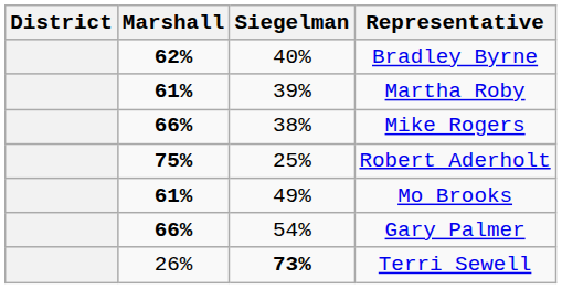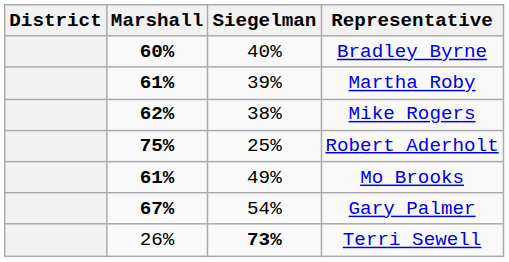Bradley Byrne | Marshall: 62% -> 60%
Mike Rogers | Marshall: 66% -> 62%
Gary Palmer | Marshall: 66% -> 67%
